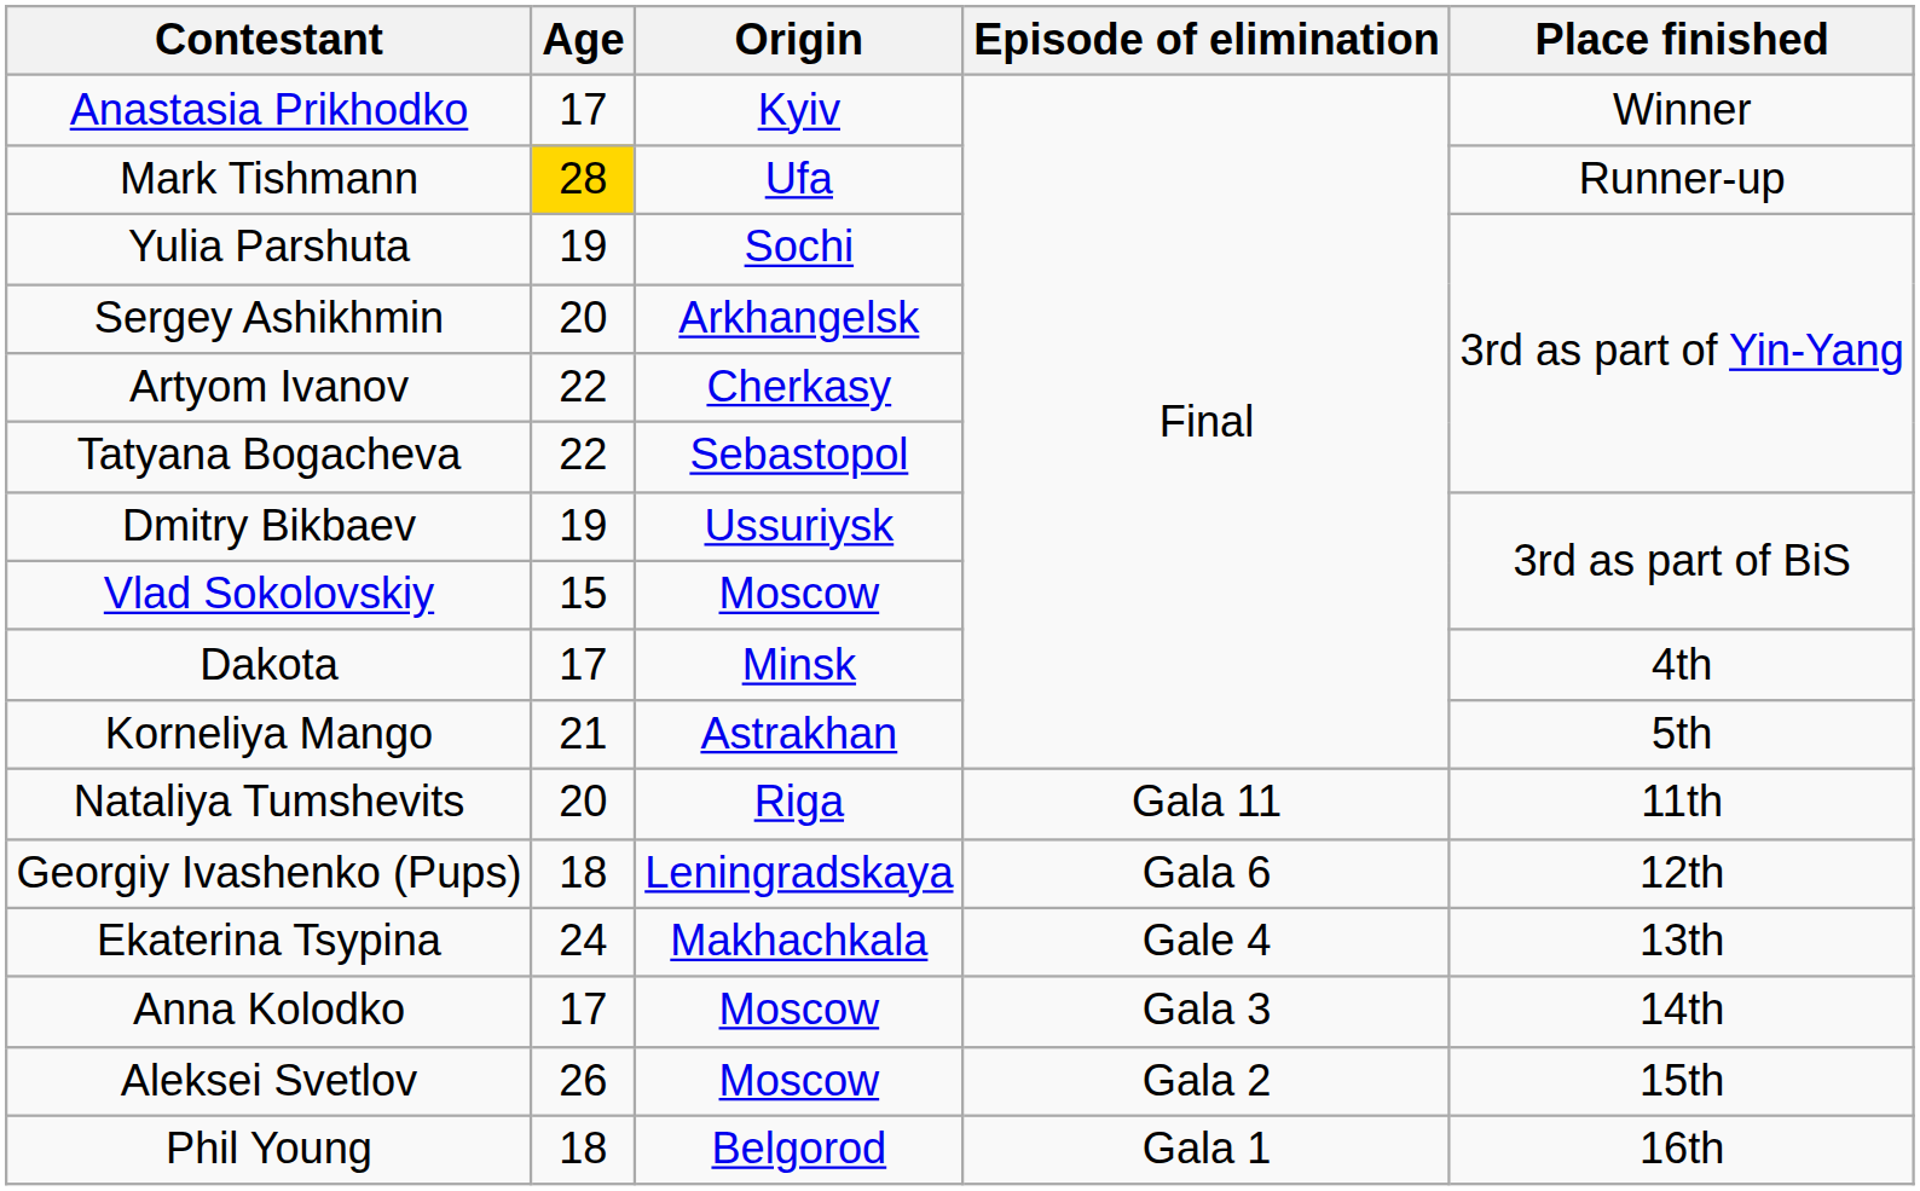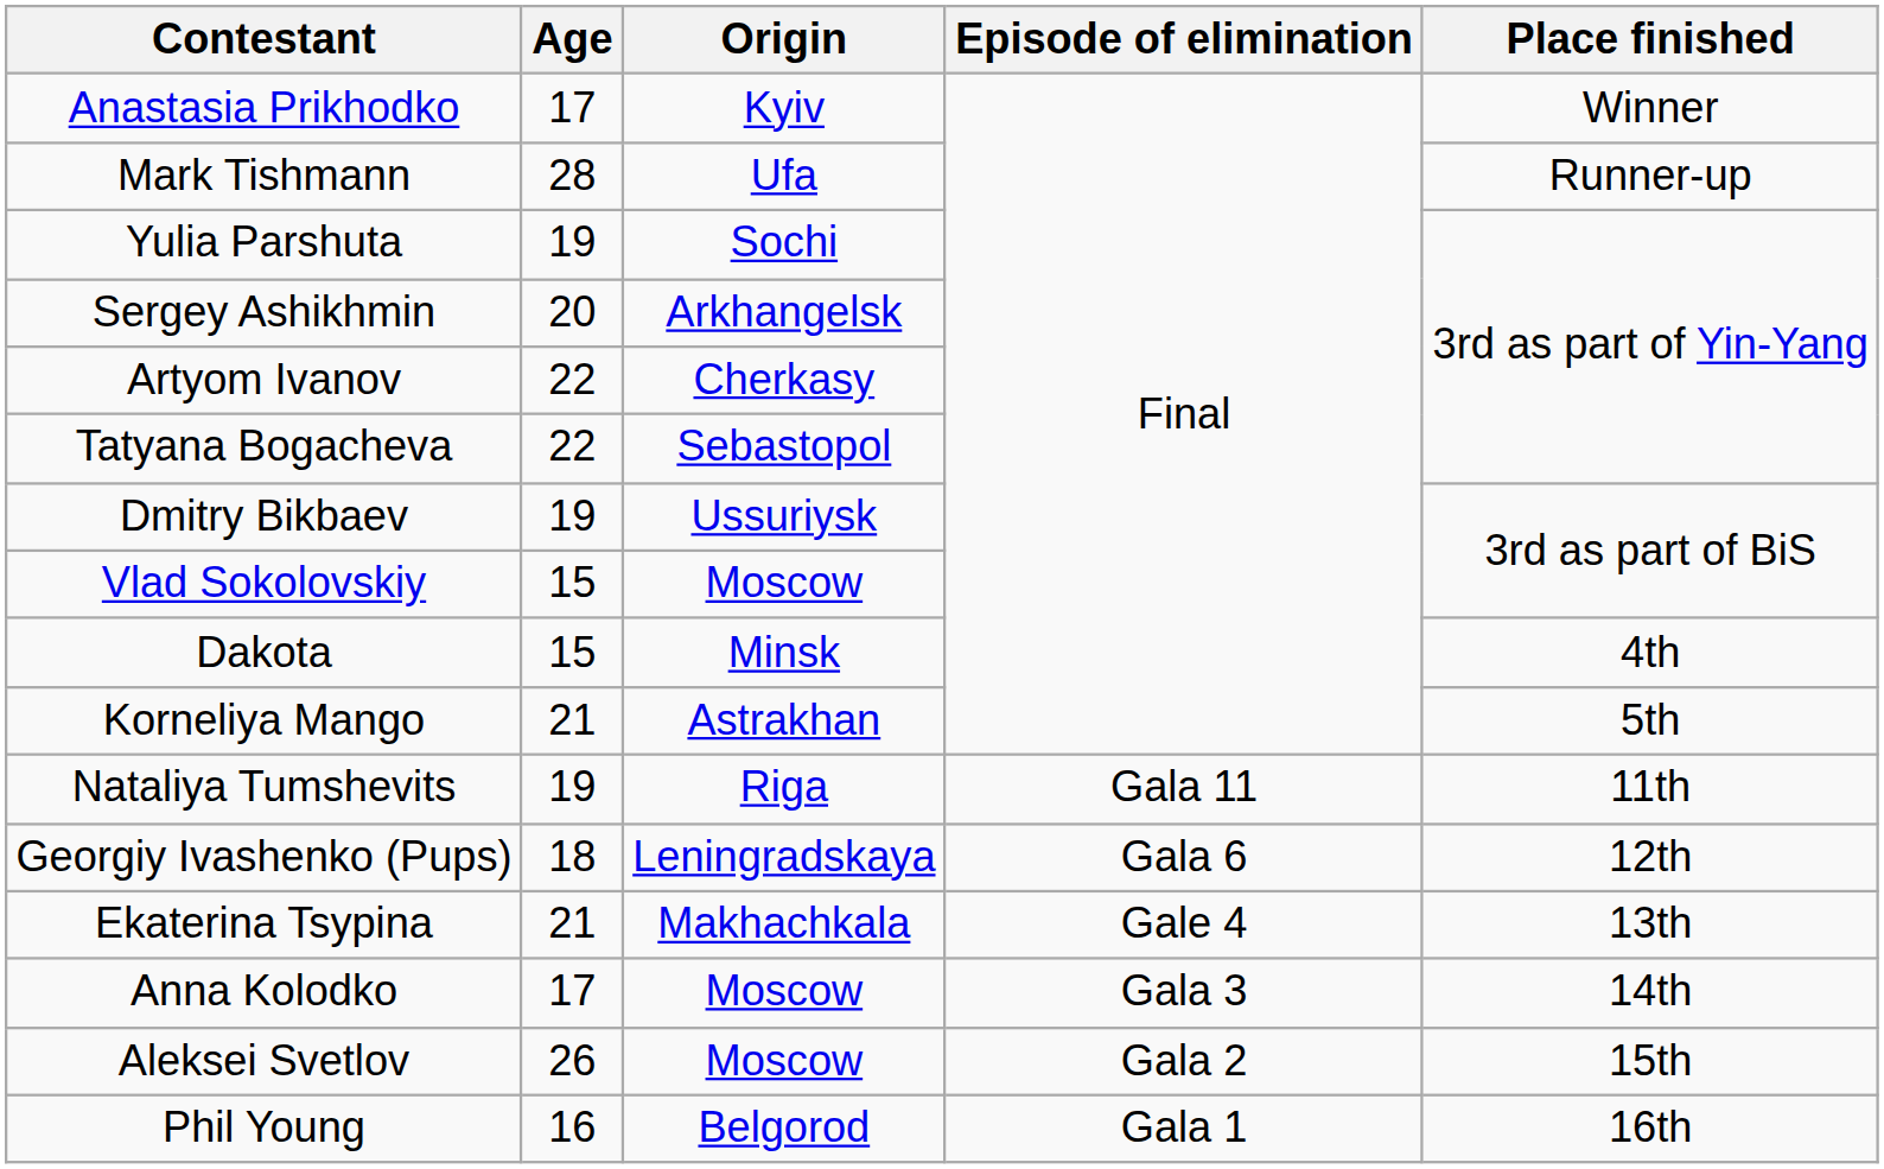Mark Tishmann | Age: gold background -> no background
Dakota | Age: 17 -> 15
Nataliya Tumshevits | Age: 20 -> 19
Ekaterina Tsypina | Age: 24 -> 21
Phil Young | Age: 18 -> 16
